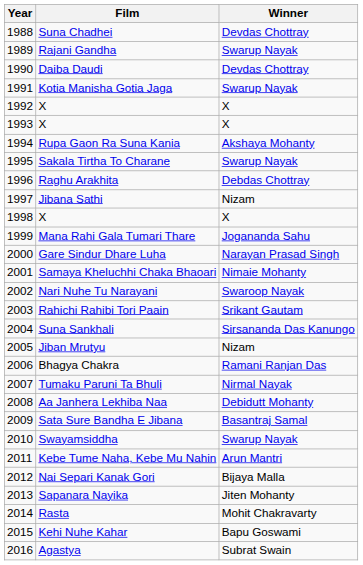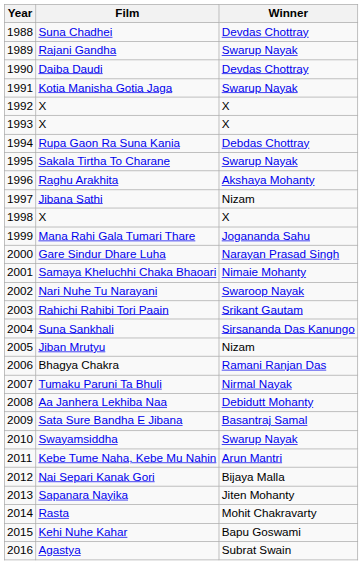Rupa Gaon Ra Suna Kania | Winner: Akshaya Mohanty -> Debdas Chottray
Raghu Arakhita | Winner: Debdas Chottray -> Akshaya Mohanty
